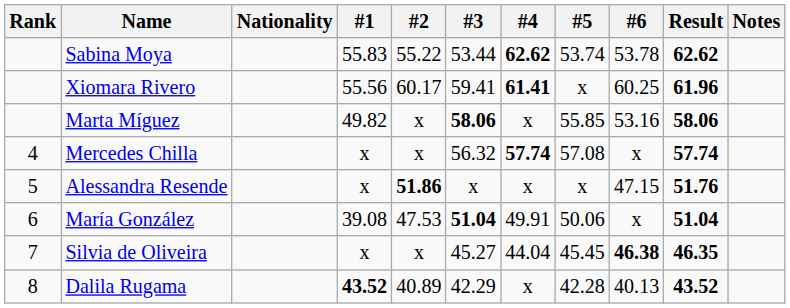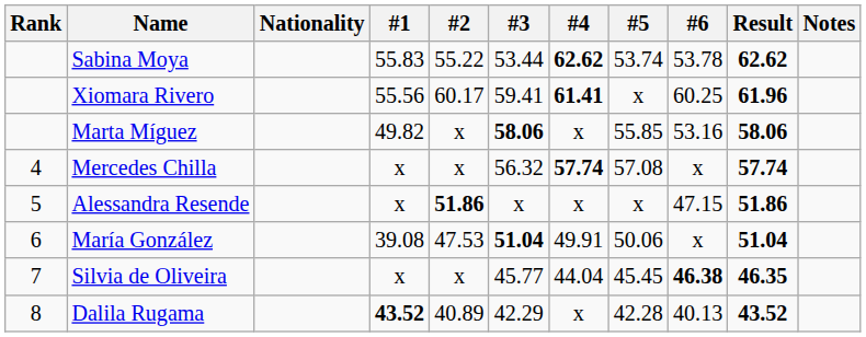Alessandra Resende | Result: 51.76 -> 51.86
Silvia de Oliveira | #3: 45.27 -> 45.77
